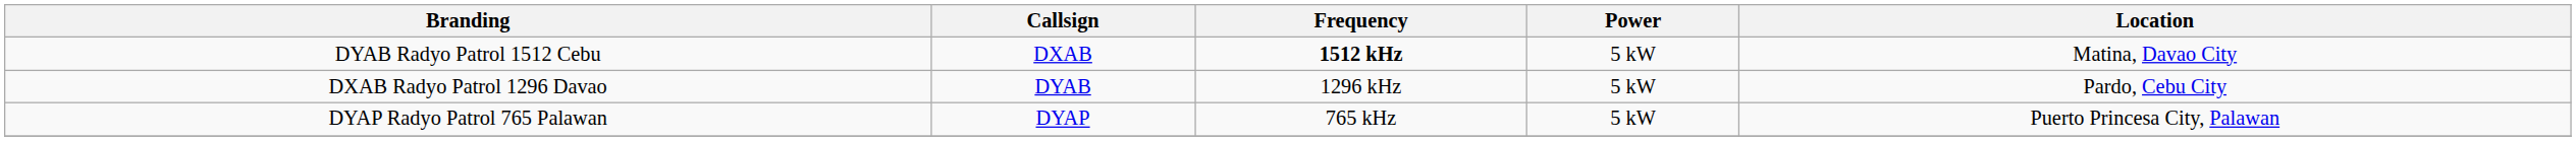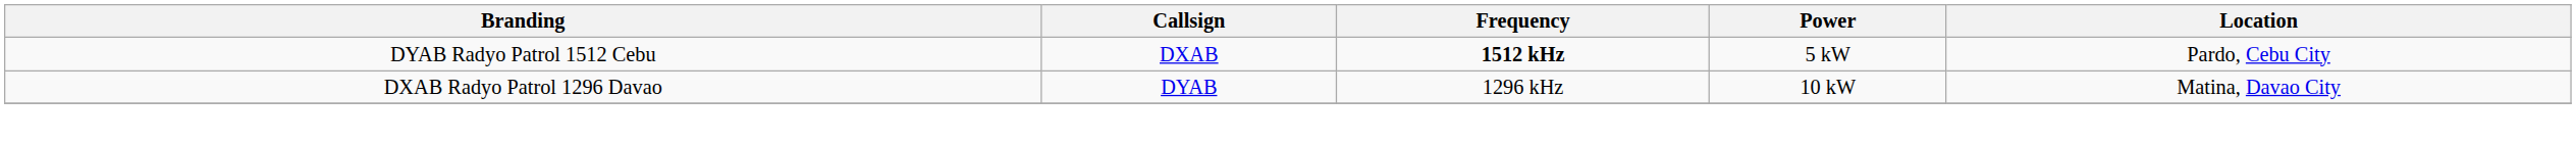DYAB Radyo Patrol 1512 Cebu | Location: Matina, Davao City -> Pardo, Cebu City
DXAB Radyo Patrol 1296 Davao | Power: 5 kW -> 10 kW
DXAB Radyo Patrol 1296 Davao | Location: Pardo, Cebu City -> Matina, Davao City
- row: DYAP Radyo Patrol 765 Palawan | DYAP | 765 kHz | 5 kW | Puerto Princesa City, Palawan
